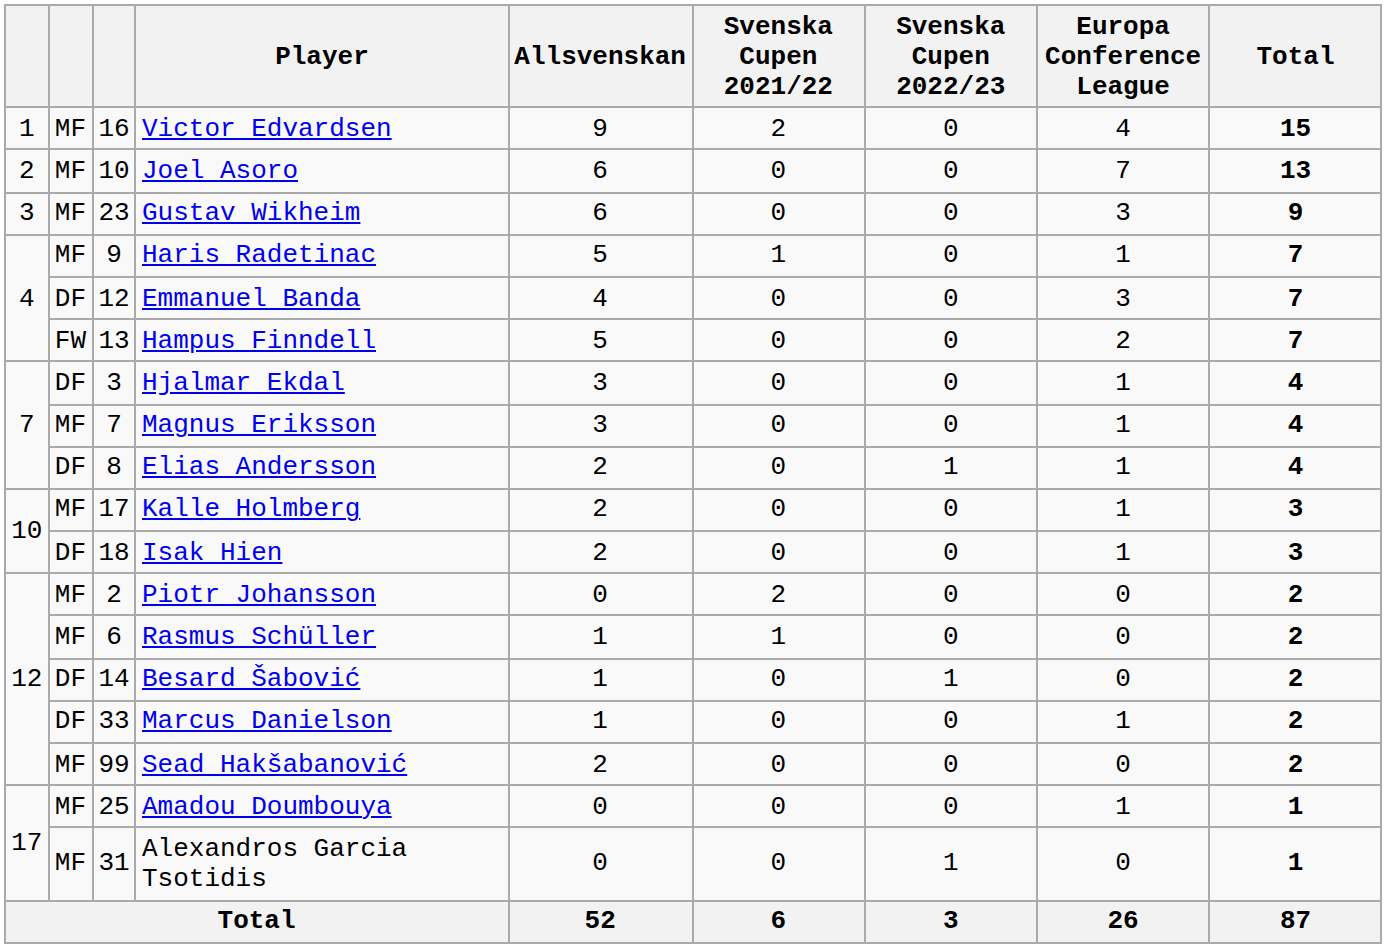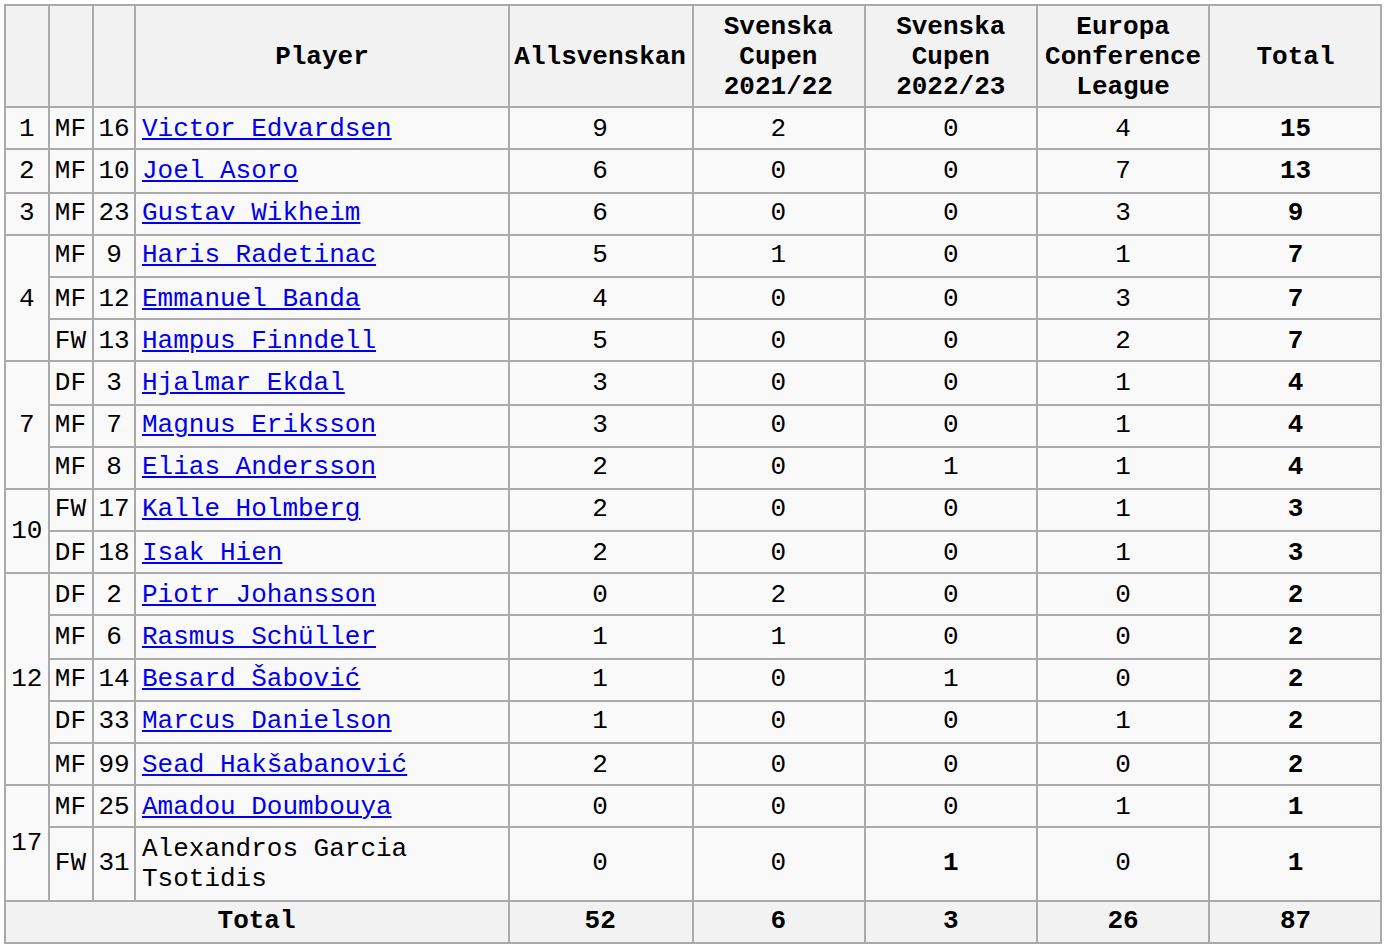Emmanuel Banda | column 2: DF -> MF
Elias Andersson | column 2: DF -> MF
Kalle Holmberg | column 2: MF -> FW
Piotr Johansson | column 2: MF -> DF
Besard Šabović | column 2: DF -> MF
Alexandros Garcia Tsotidis | column 2: MF -> FW
Alexandros Garcia Tsotidis | Svenska Cupen 2022/23: normal -> bold
